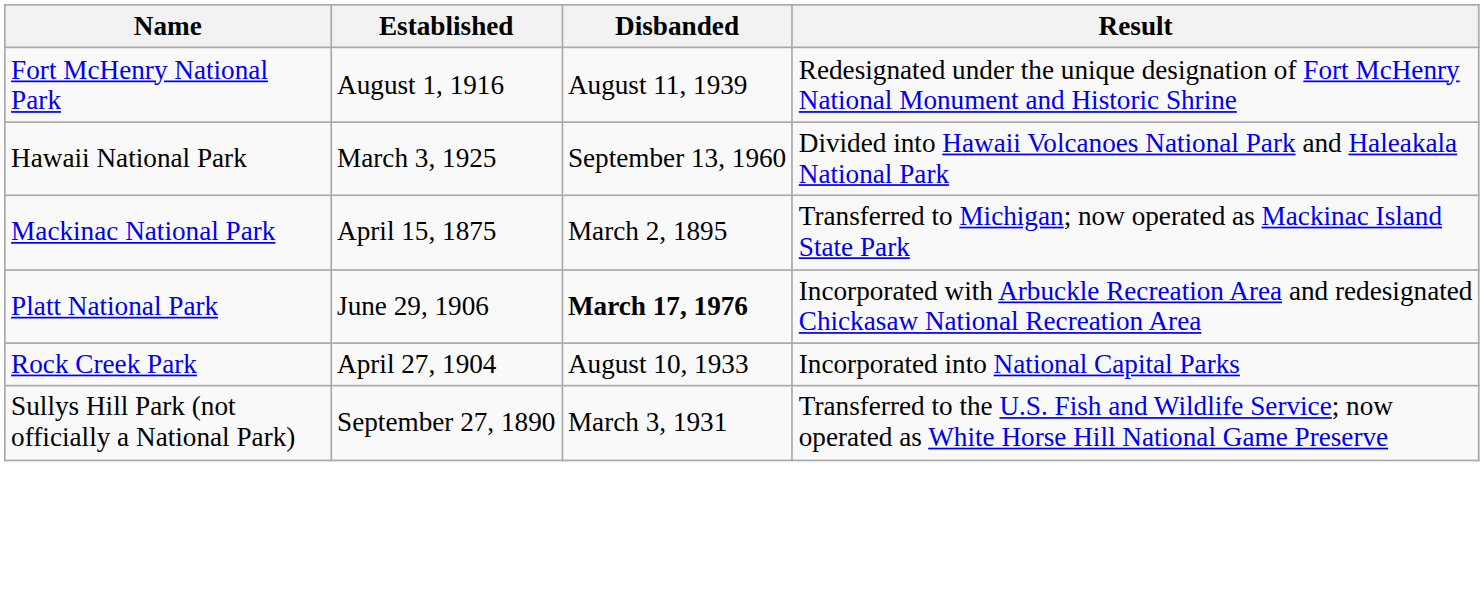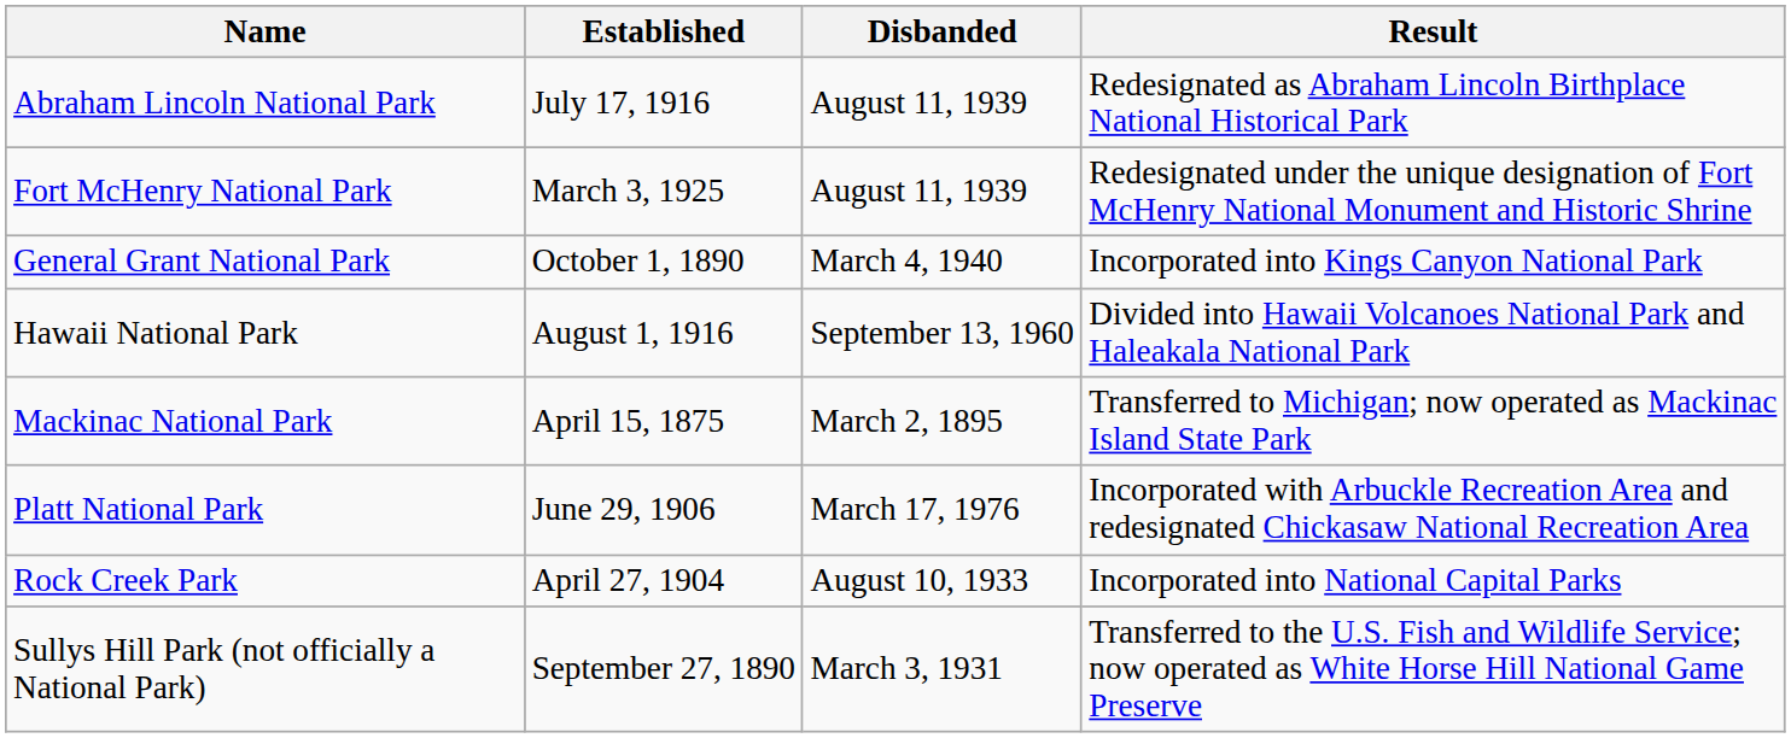+ row: Abraham Lincoln National Park | July 17, 1916 | August 11, 1939 | Redesignated as Abraham Lincoln Birthplace National Historical Park
Fort McHenry National Park | Established: August 1, 1916 -> March 3, 1925
+ row: General Grant National Park | October 1, 1890 | March 4, 1940 | Incorporated into Kings Canyon National Park
Hawaii National Park | Established: March 3, 1925 -> August 1, 1916
Platt National Park | Disbanded: bold -> normal
